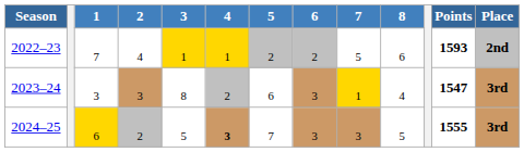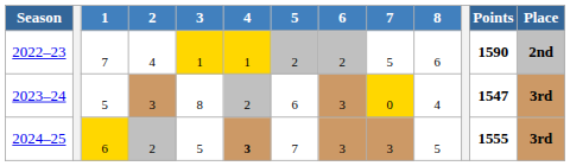2022–23 | Points: 1593 -> 1590
2023–24 | 1: 3 -> 5
2023–24 | 7: 1 -> 0
